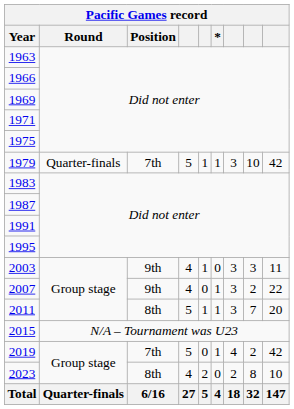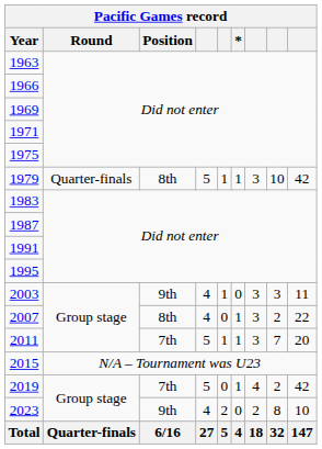1979 | Position: 7th -> 8th
2007 | Position: 9th -> 8th
2011 | Position: 8th -> 7th
2023 | Position: 8th -> 9th
